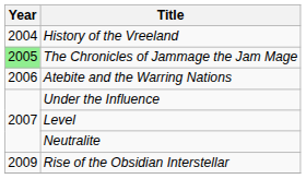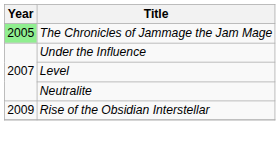- row: 2004 | History of the Vreeland
- row: 2006 | Atebite and the Warring Nations
